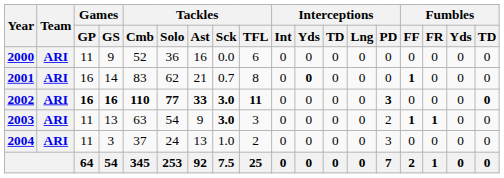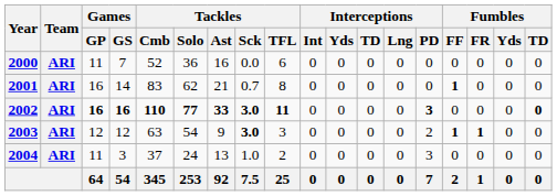2000 | Games / GS: 9 -> 7
2001 | Interceptions / Yds: bold -> normal
2003 | Games / GP: 11 -> 12
2003 | Games / GS: 13 -> 12
